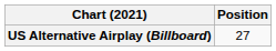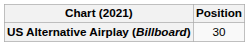US Alternative Airplay (Billboard) | Position: 27 -> 30
